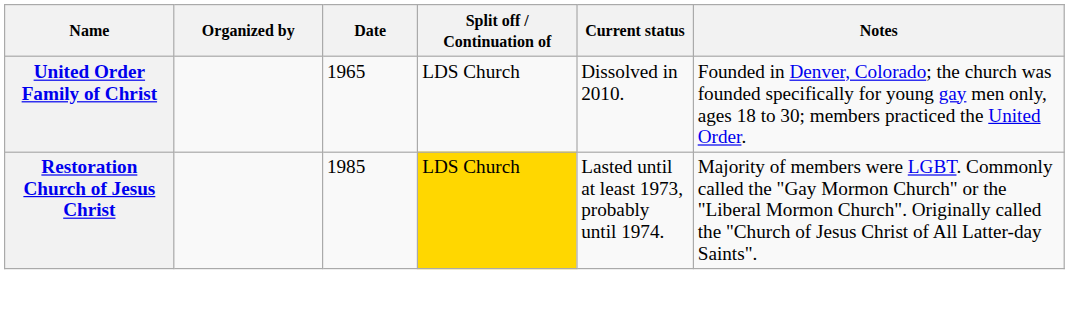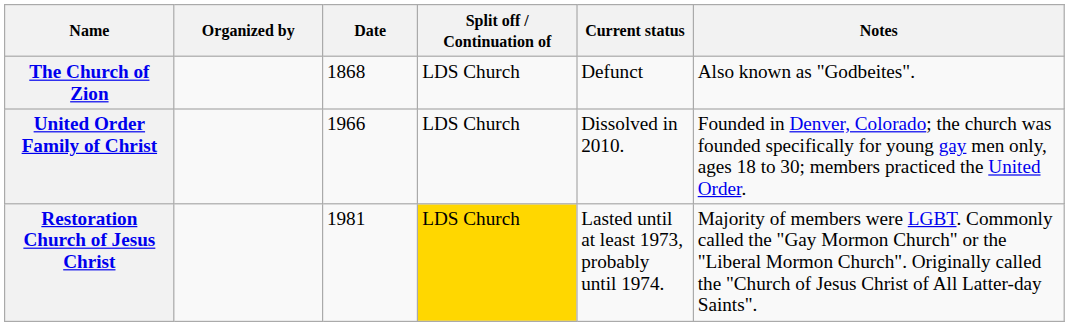+ row: The Church of Zion | 1868 | LDS Church | Defunct | Also known as "Godbeites".
United Order Family of Christ | Date: 1965 -> 1966
Restoration Church of Jesus Christ | Date: 1985 -> 1981
